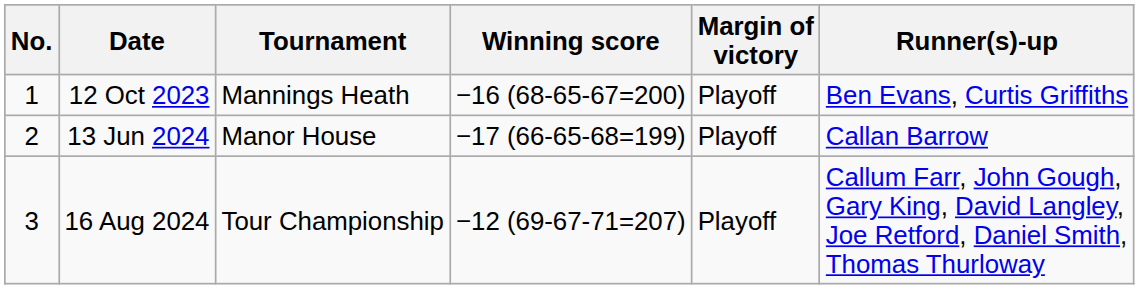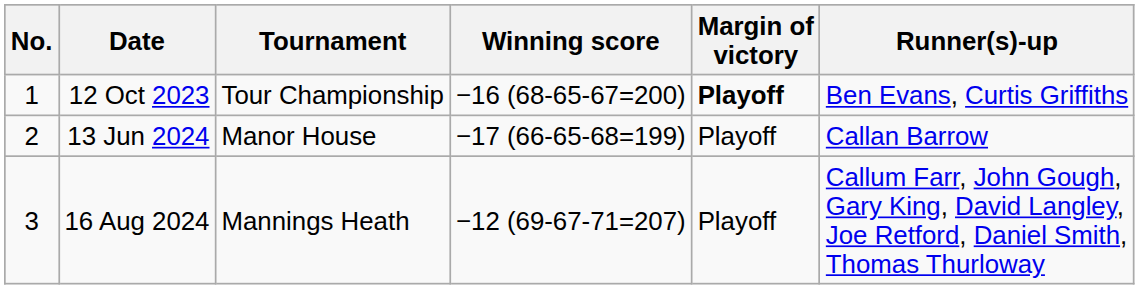12 Oct 2023 | Tournament: Mannings Heath -> Tour Championship
12 Oct 2023 | Margin of victory: normal -> bold
16 Aug 2024 | Tournament: Tour Championship -> Mannings Heath
